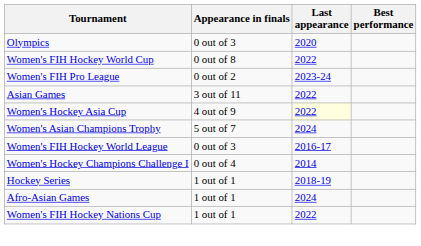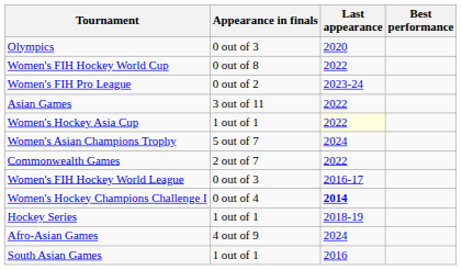Women's Hockey Asia Cup | Appearance in finals: 4 out of 9 -> 1 out of 1
+ row: Commonwealth Games | 2 out of 7 | 2022
Women's Hockey Champions Challenge I | Last appearance: normal -> bold
Afro-Asian Games | Appearance in finals: 1 out of 1 -> 4 out of 9
+ row: South Asian Games | 1 out of 1 | 2016
- row: Women's FIH Hockey Nations Cup | 1 out of 1 | 2022
